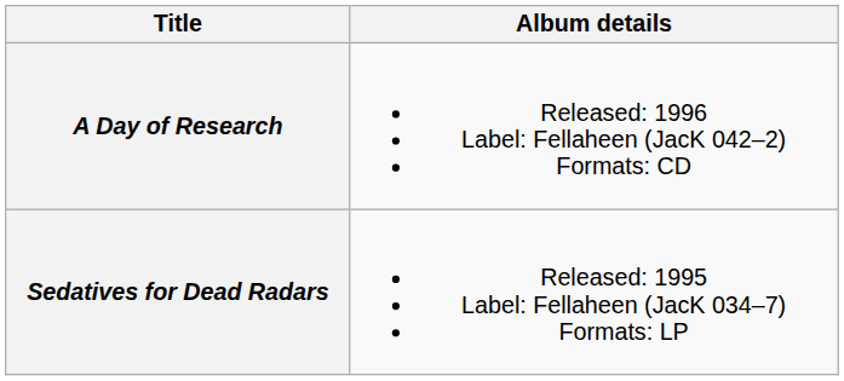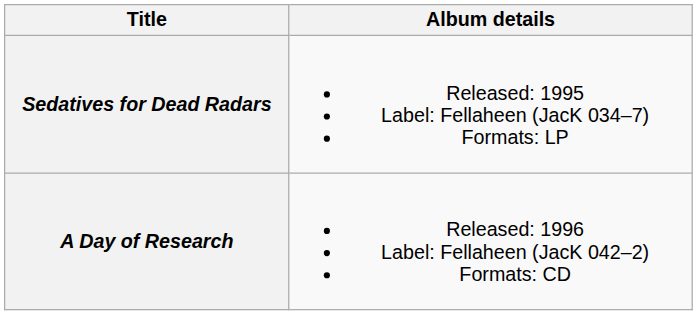rows swapped: Sedatives for Dead Radars <-> A Day of Research
